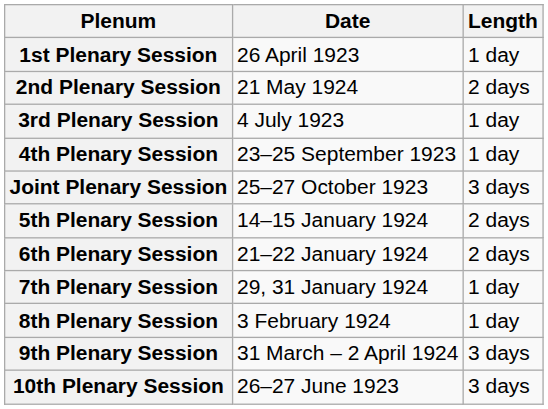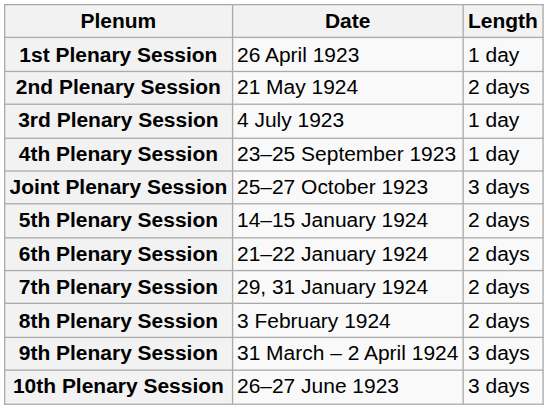7th Plenary Session | Length: 1 day -> 2 days
8th Plenary Session | Length: 1 day -> 2 days
